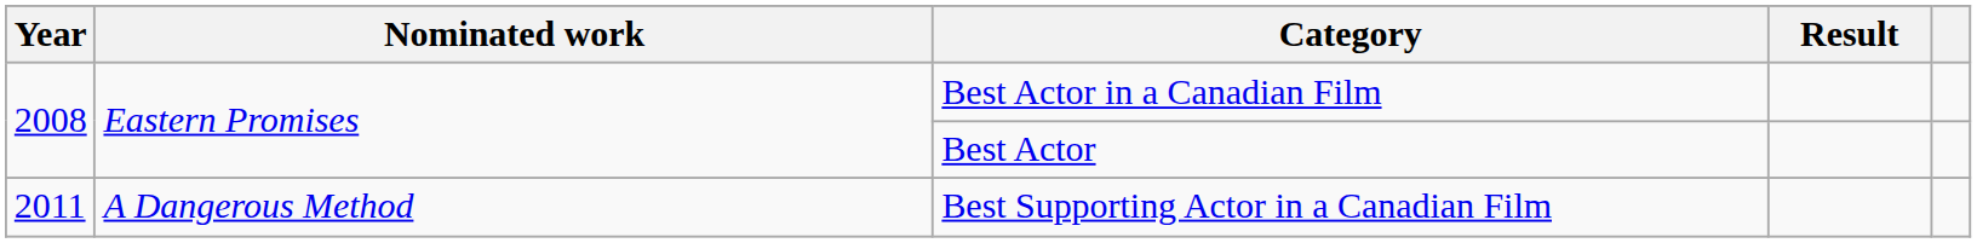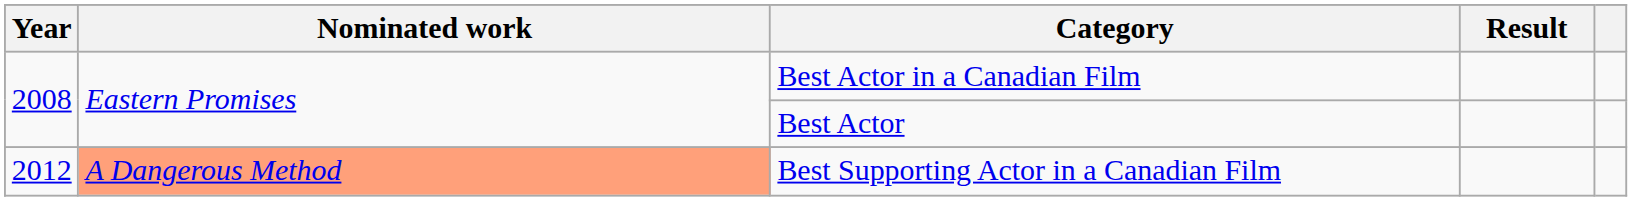Best Supporting Actor in a Canadian Film | Year: 2011 -> 2012
Best Supporting Actor in a Canadian Film | Nominated work: no background -> lightsalmon background
